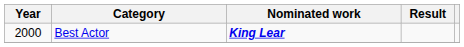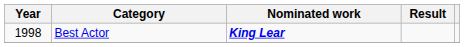Best Actor | Year: 2000 -> 1998
